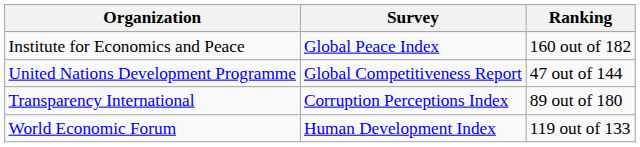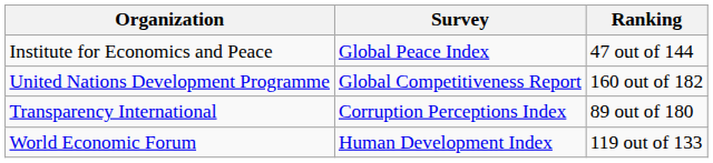Institute for Economics and Peace | Ranking: 160 out of 182 -> 47 out of 144
United Nations Development Programme | Ranking: 47 out of 144 -> 160 out of 182
